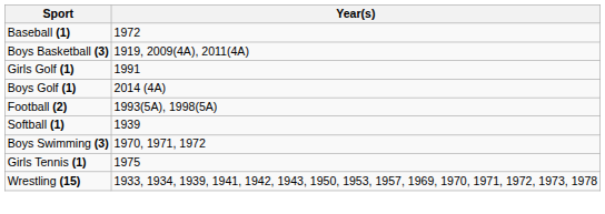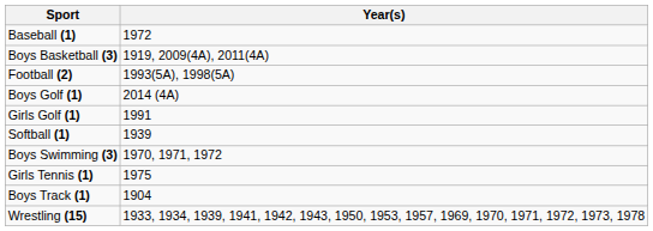rows swapped: Football (2) <-> Girls Golf (1)
+ row: Boys Track (1) | 1904
